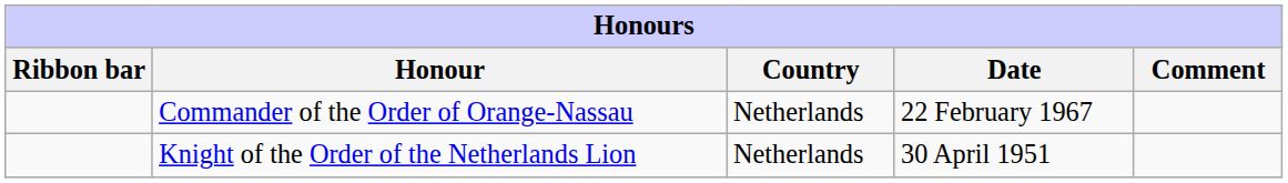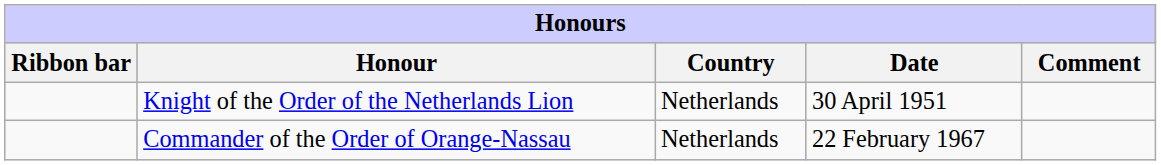rows swapped: Knight of the Order of the Netherlands Lion <-> Commander of the Order of Orange-Nassau
